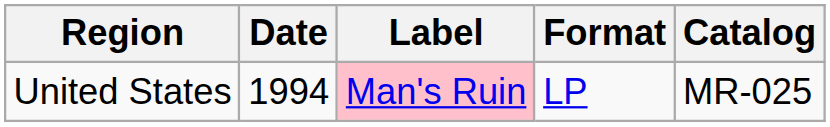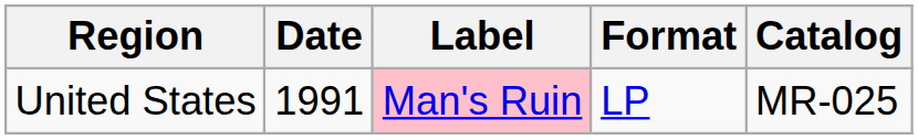United States | Date: 1994 -> 1991
